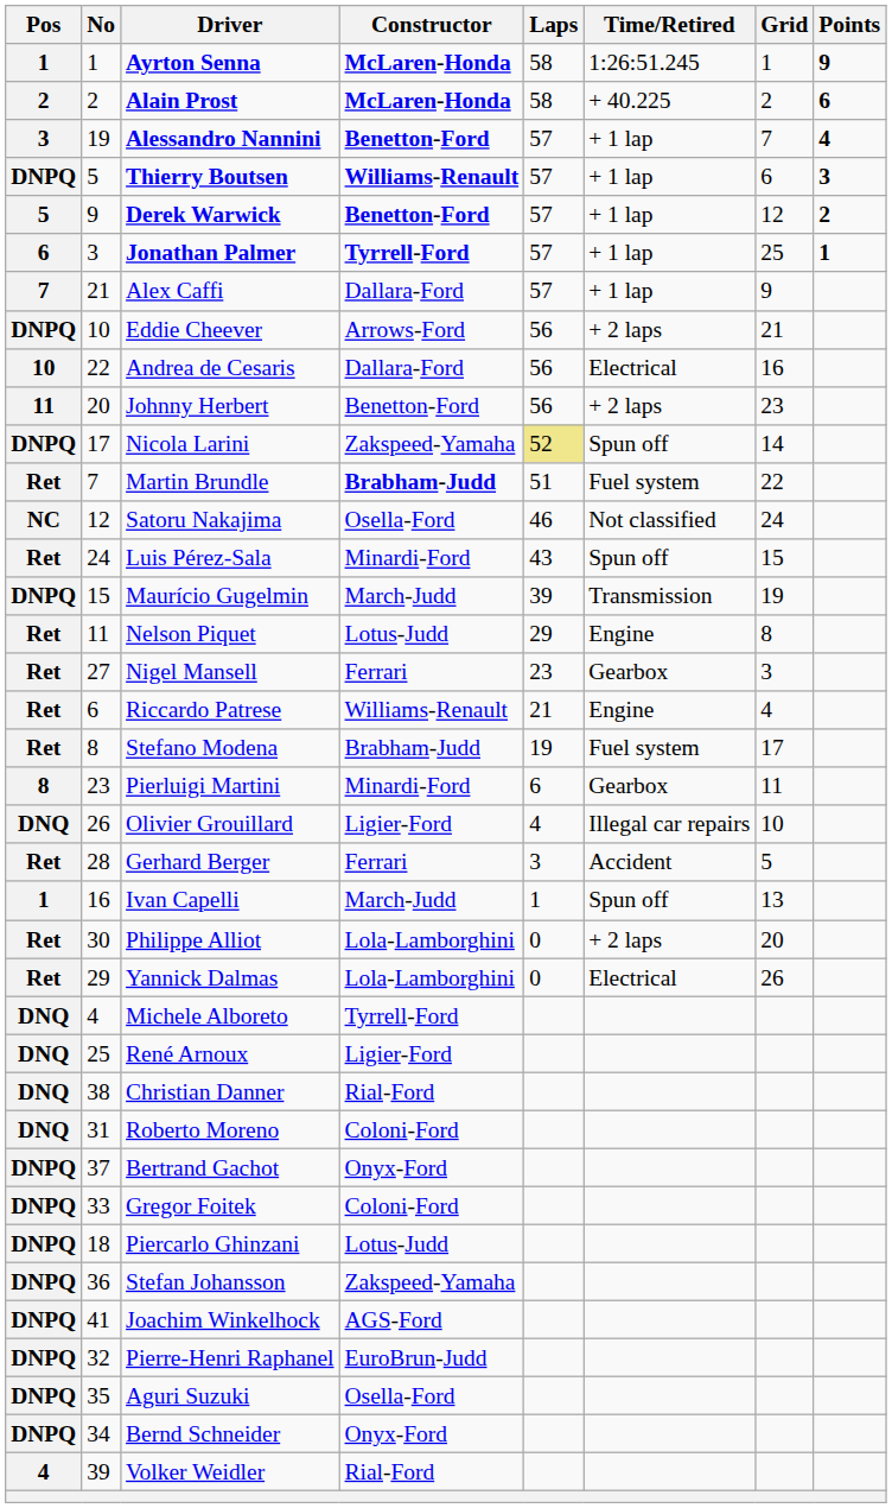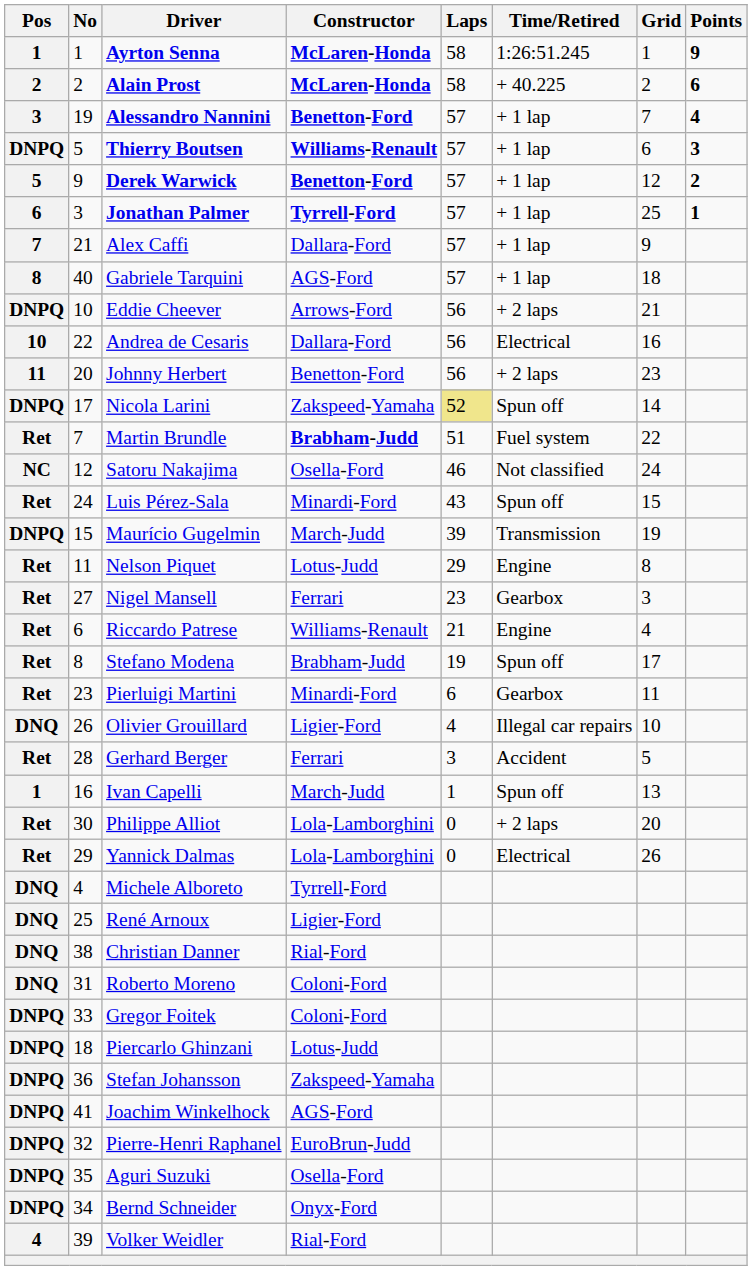+ row: 8 | 40 | Gabriele Tarquini | AGS-Ford | 57 | + 1 lap | 18
Stefano Modena | Time/Retired: Fuel system -> Spun off
Pierluigi Martini | Pos: 8 -> Ret
- row: DNPQ | 37 | Bertrand Gachot | Onyx-Ford
